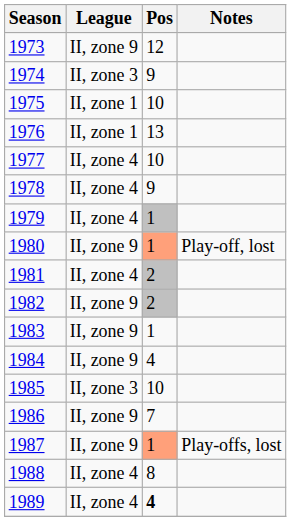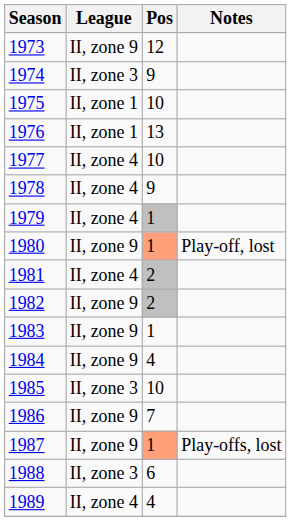1988 | League: II, zone 4 -> II, zone 3
1988 | Pos: 8 -> 6
1989 | Pos: bold -> normal
